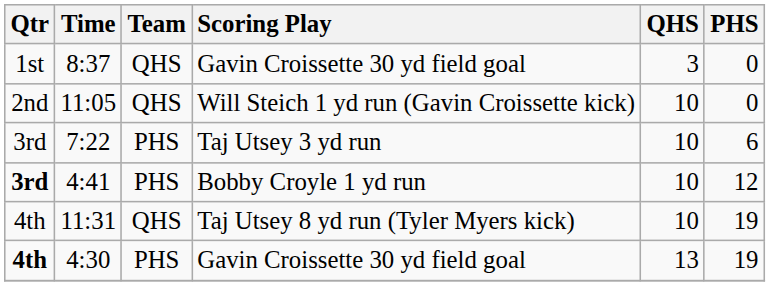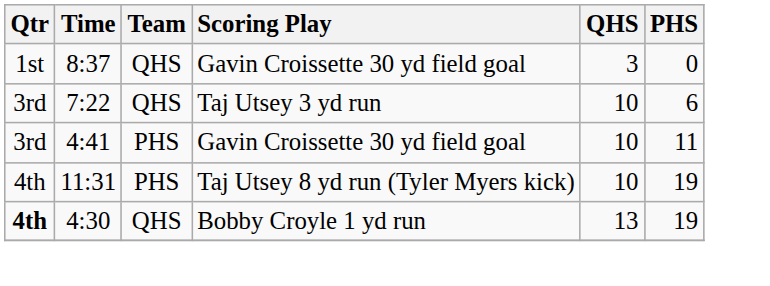- row: 2nd | 11:05 | QHS | Will Steich 1 yd run (Gavin Croissette kick) | 10 | 0
7:22 | Team: PHS -> QHS
4:41 | Qtr: bold -> normal
4:41 | Scoring Play: Bobby Croyle 1 yd run -> Gavin Croissette 30 yd field goal
4:41 | PHS: 12 -> 11
11:31 | Team: QHS -> PHS
4:30 | Team: PHS -> QHS
4:30 | Scoring Play: Gavin Croissette 30 yd field goal -> Bobby Croyle 1 yd run
